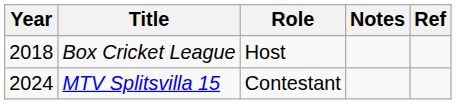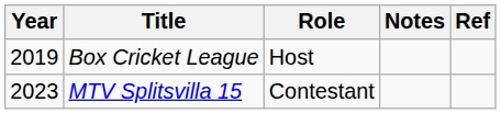Box Cricket League | Year: 2018 -> 2019
MTV Splitsvilla 15 | Year: 2024 -> 2023
